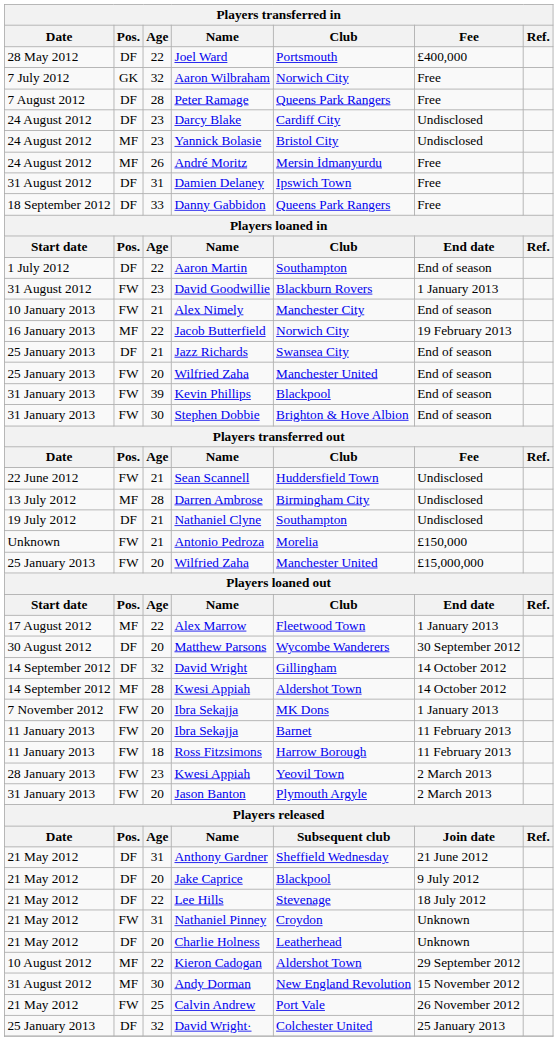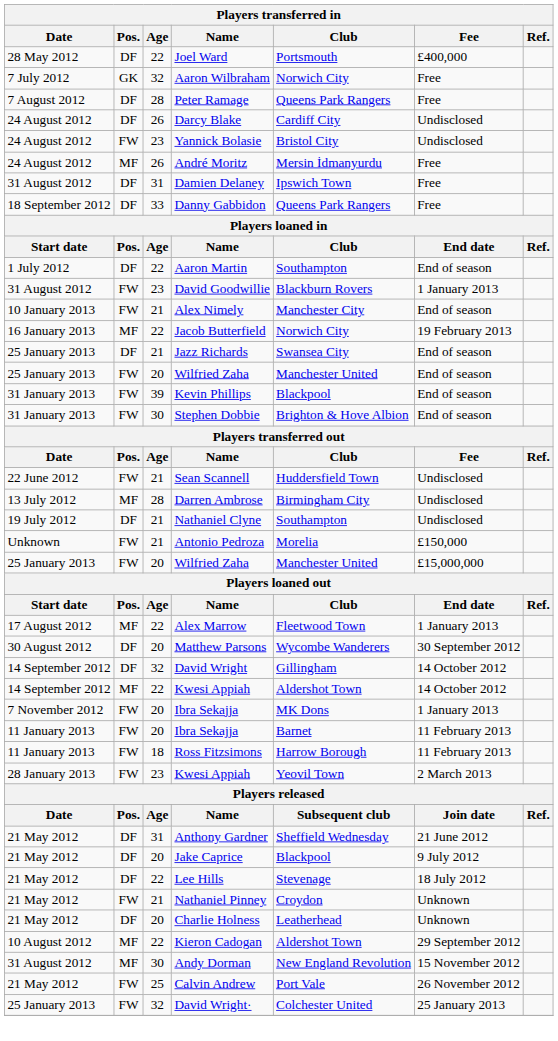Darcy Blake | Age: 23 -> 26
Yannick Bolasie | Pos.: MF -> FW
14 September 2012 / Kwesi Appiah | Age: 28 -> 22
- row: 31 January 2013 | FW | 20 | Jason Banton | Plymouth Argyle | 2 March 2013
Nathaniel Pinney | Age: 31 -> 21
David Wright· | Pos.: DF -> FW
